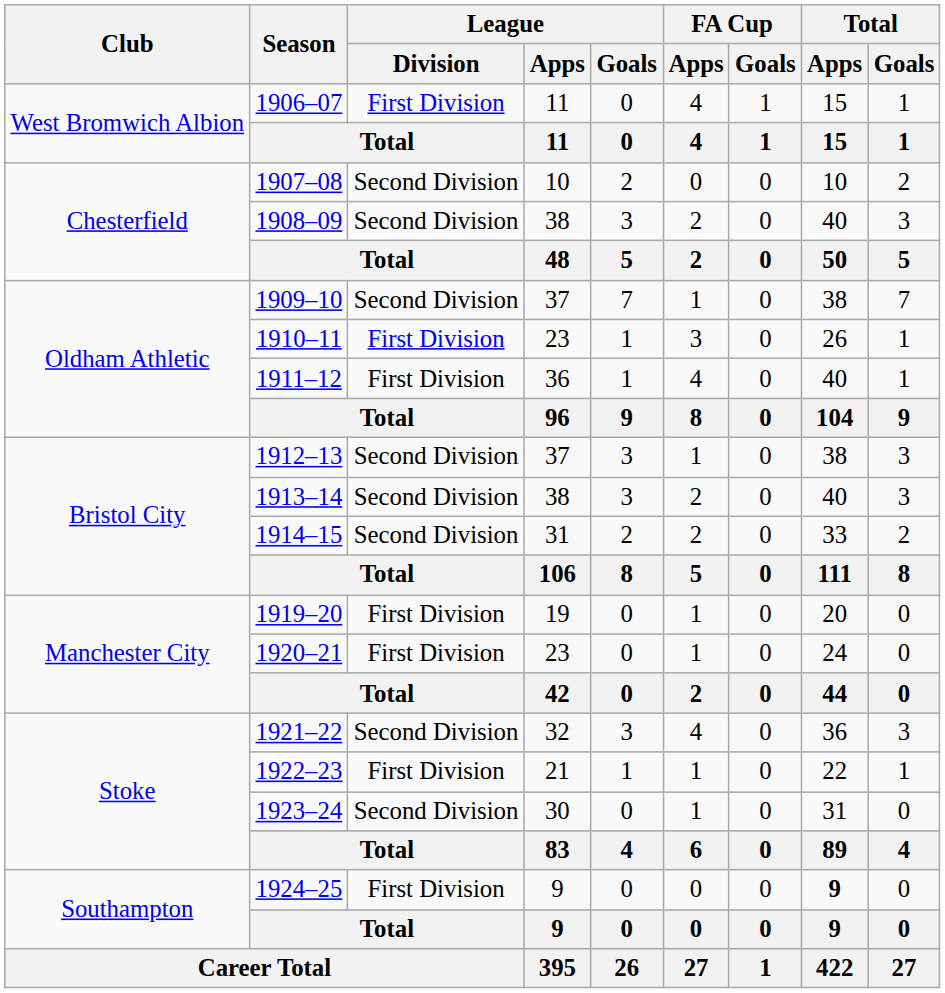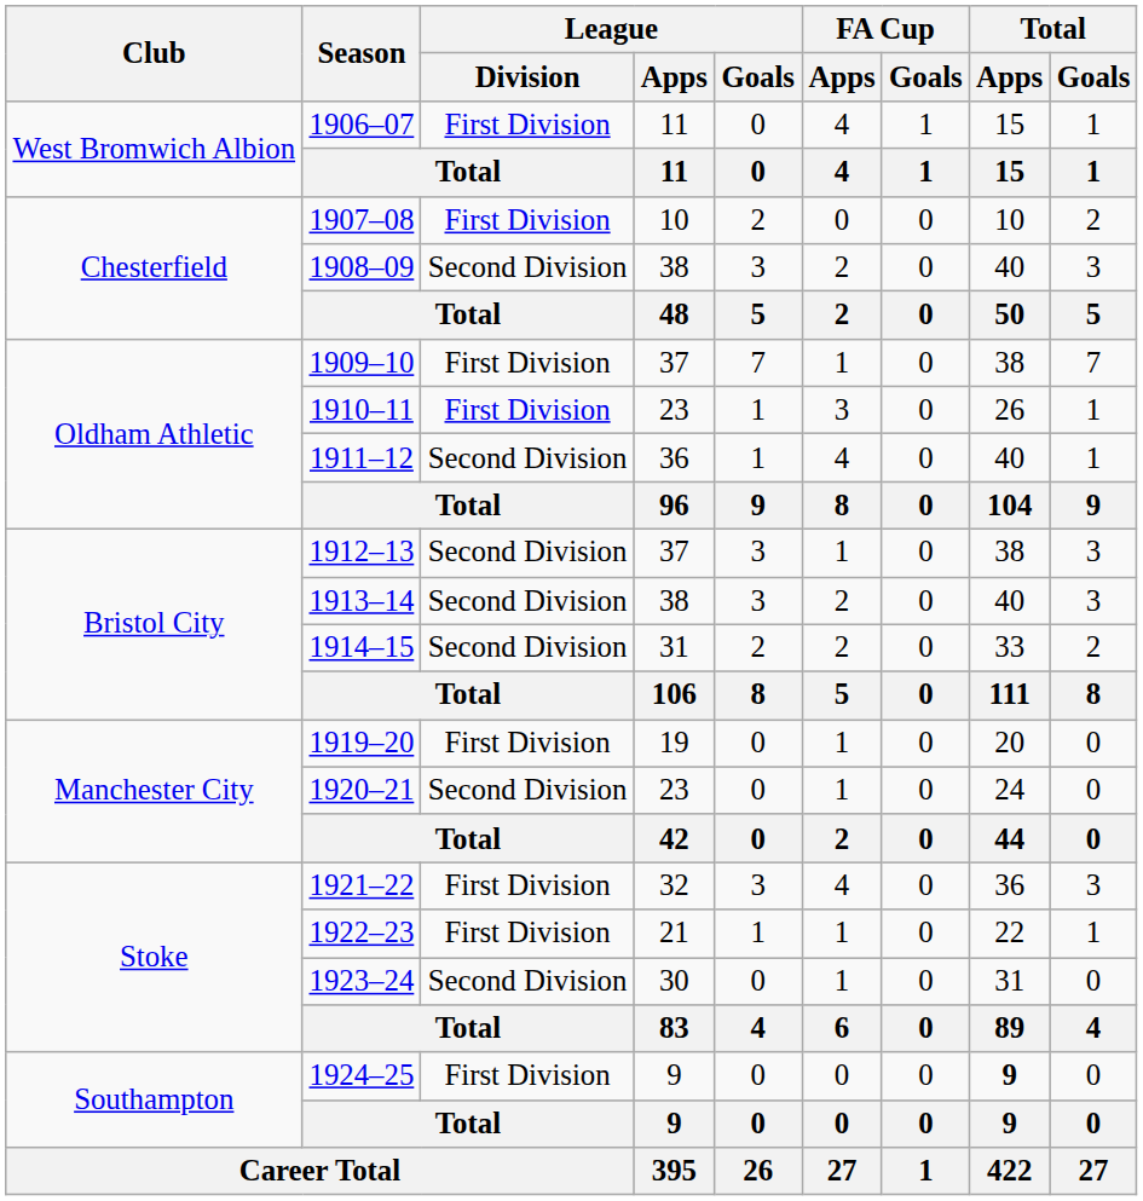1907–08 | League / Division: Second Division -> First Division
1909–10 | League / Division: Second Division -> First Division
1911–12 | League / Division: First Division -> Second Division
1920–21 | League / Division: First Division -> Second Division
1921–22 | League / Division: Second Division -> First Division
